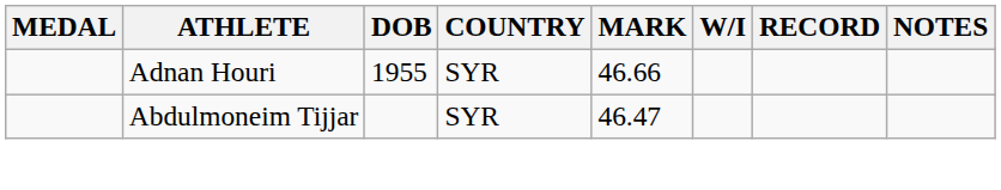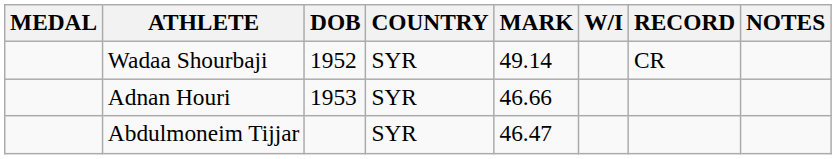+ row: Wadaa Shourbaji | 1952 | SYR | 49.14 | CR
Adnan Houri | DOB: 1955 -> 1953
